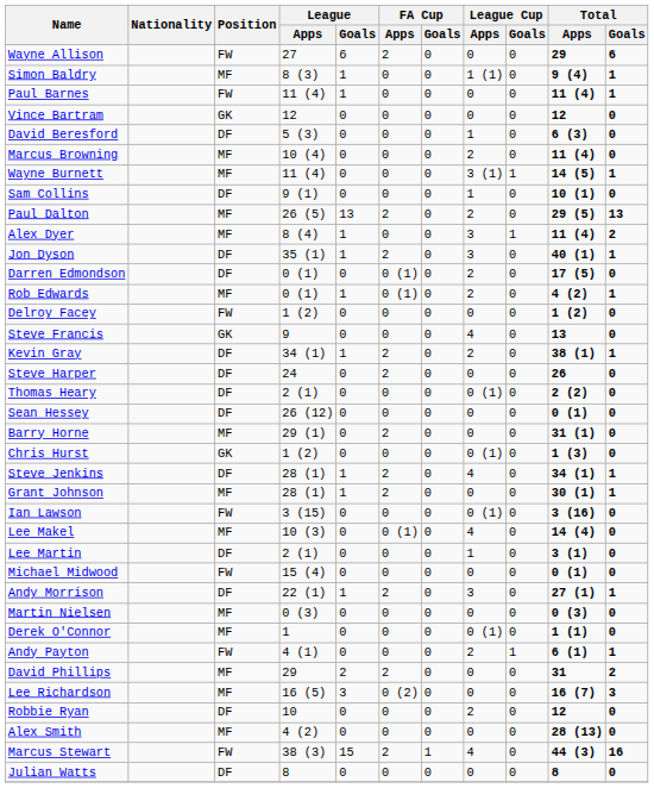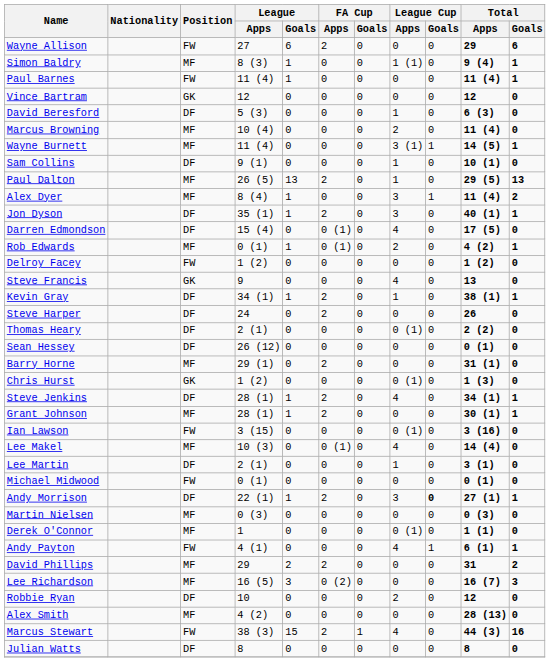Paul Dalton | League Cup / Apps: 2 -> 1
Darren Edmondson | League / Apps: 0 (1) -> 15 (4)
Darren Edmondson | League Cup / Apps: 2 -> 4
Kevin Gray | League Cup / Apps: 2 -> 1
Michael Midwood | League / Apps: 15 (4) -> 0 (1)
Andy Morrison | League Cup / Goals: normal -> bold
Andy Payton | League Cup / Apps: 2 -> 4
